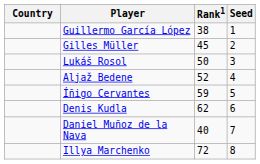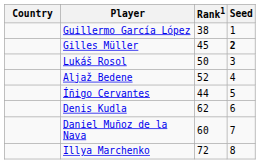Gilles Müller | Seed: normal -> bold
Íñigo Cervantes | Rank1: 59 -> 44
Daniel Muñoz de la Nava | Rank1: 40 -> 60
